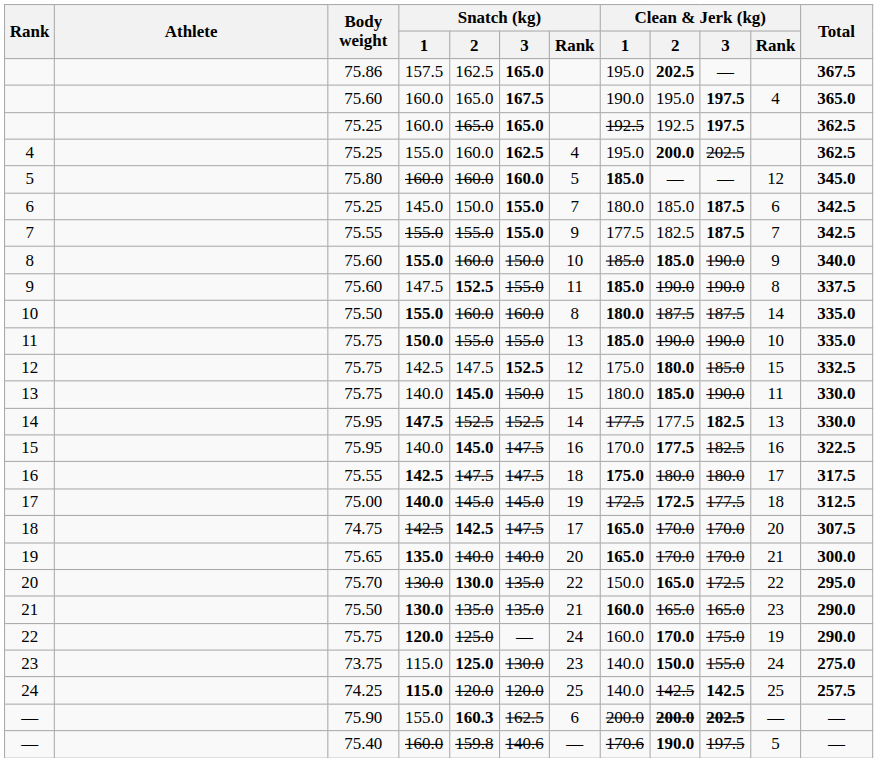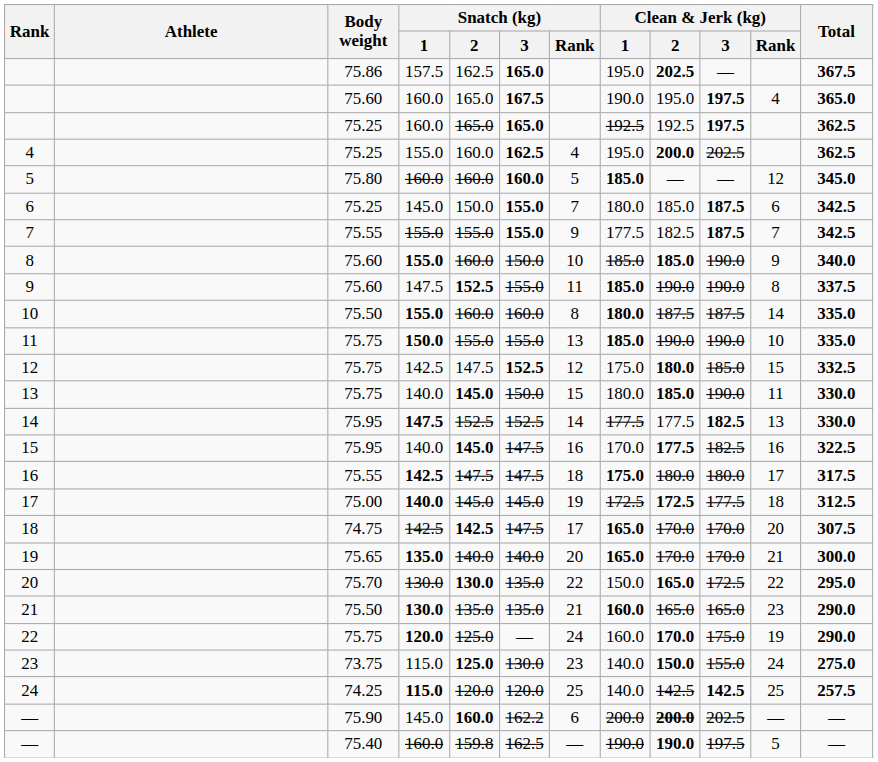— / 75.90 | Snatch (kg) / 1: 155.0 -> 145.0
— / 75.90 | Snatch (kg) / 2: 160.3 -> 160.0
— / 75.90 | Snatch (kg) / 3: 162.5 -> 162.2
— / 75.90 | Clean & Jerk (kg) / 3: bold -> normal
— / 75.40 | Snatch (kg) / 3: 140.6 -> 162.5
— / 75.40 | Clean & Jerk (kg) / 1: 170.6 -> 190.0
